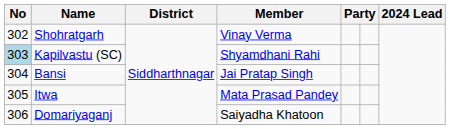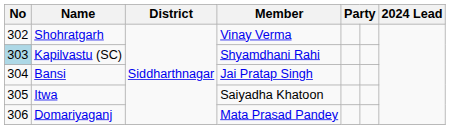Itwa | Member: Mata Prasad Pandey -> Saiyadha Khatoon
Domariyaganj | Member: Saiyadha Khatoon -> Mata Prasad Pandey
